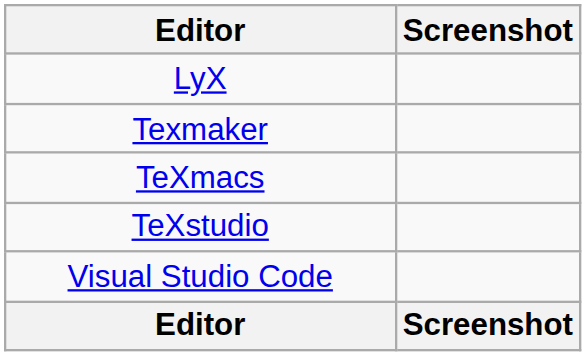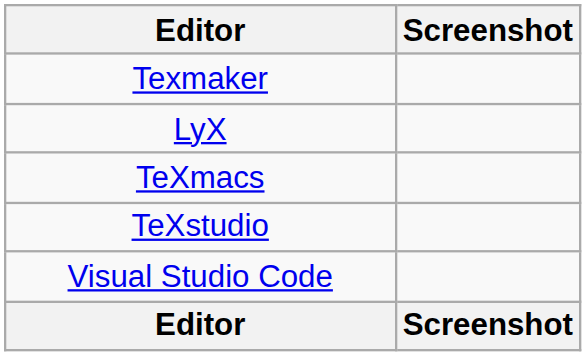rows swapped: LyX <-> Texmaker
